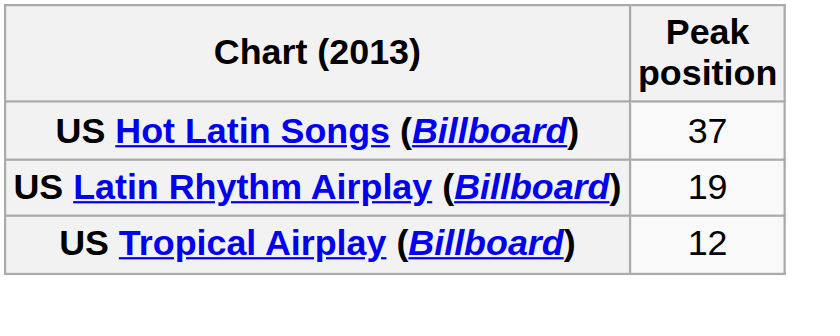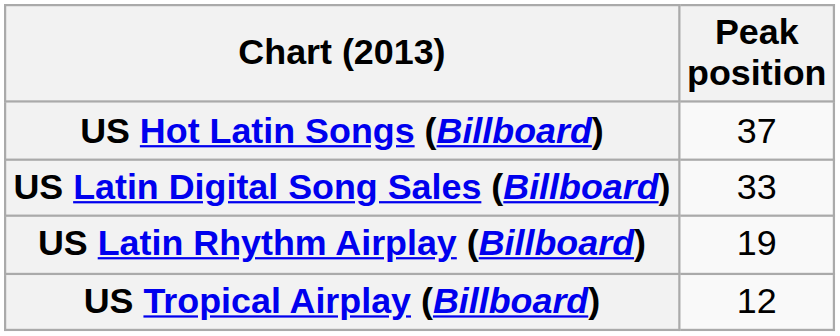+ row: US Latin Digital Song Sales (Billboard) | 33
